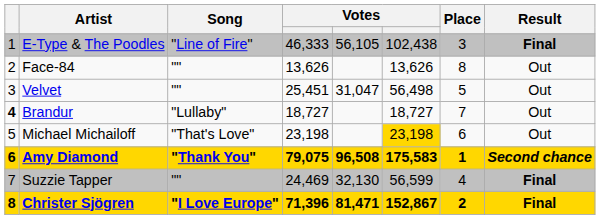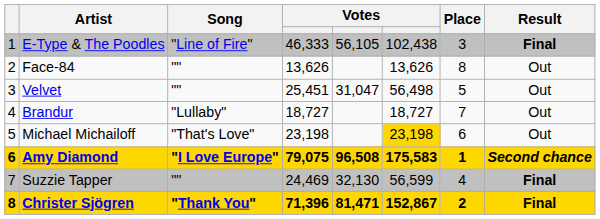Brandur | column 1: bold -> normal
Amy Diamond | Song: "Thank You" -> "I Love Europe"
Christer Sjögren | Song: "I Love Europe" -> "Thank You"
